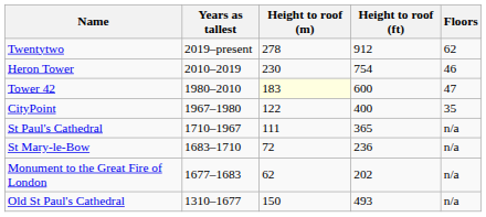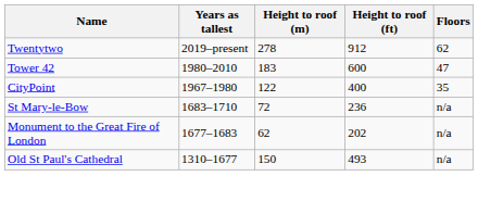- row: Heron Tower | 2010–2019 | 230 | 754 | 46
Tower 42 | Height to roof (m): lightyellow background -> no background
- row: St Paul's Cathedral | 1710–1967 | 111 | 365 | n/a
